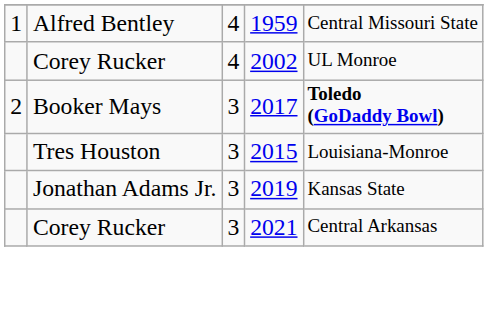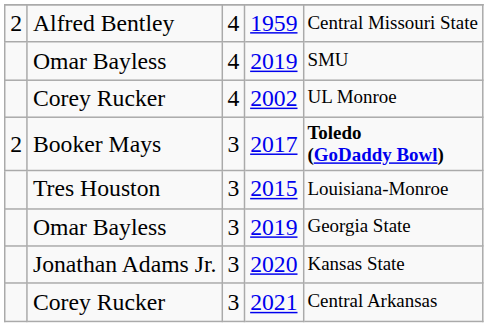Alfred Bentley | column 1: 1 -> 2
+ row: Omar Bayless | 4 | 2019 | SMU
+ row: Omar Bayless | 3 | 2019 | Georgia State
Jonathan Adams Jr. | column 4: 2019 -> 2020
